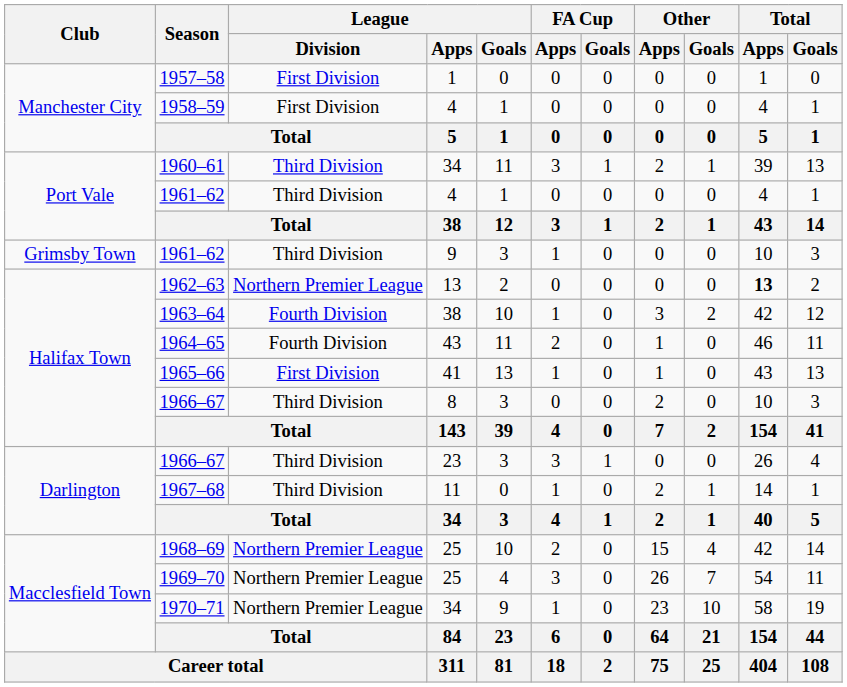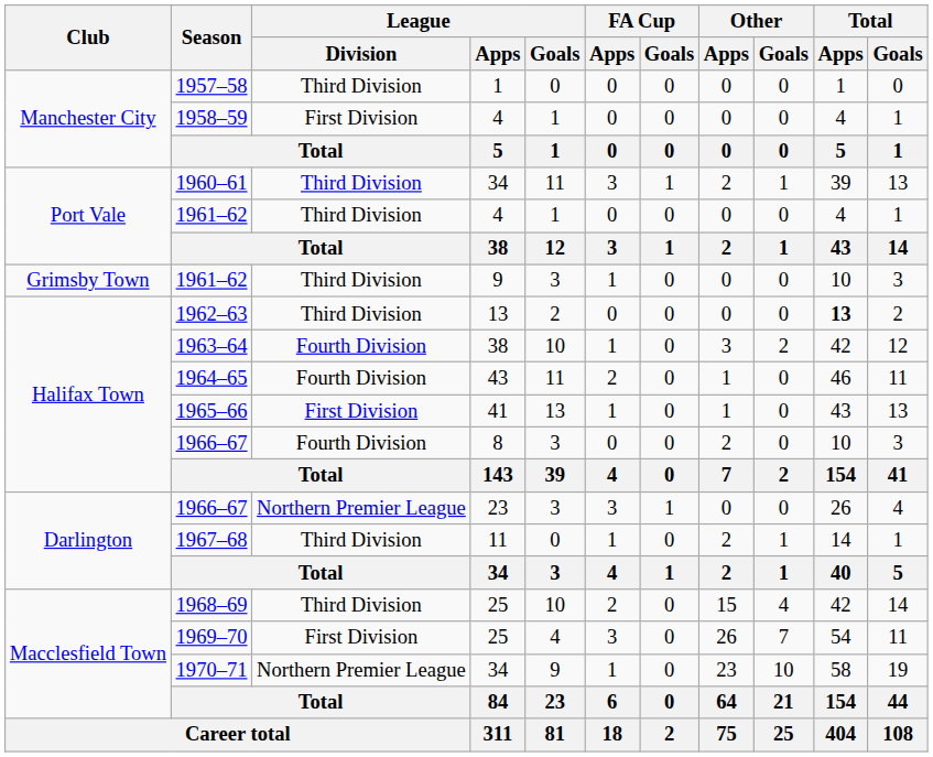1957–58 | League / Division: First Division -> Third Division
1962–63 | League / Division: Northern Premier League -> Third Division
1966–67 / 8 | League / Division: Third Division -> Fourth Division
1966–67 / 23 | League / Division: Third Division -> Northern Premier League
1968–69 | League / Division: Northern Premier League -> Third Division
1969–70 | League / Division: Northern Premier League -> First Division
